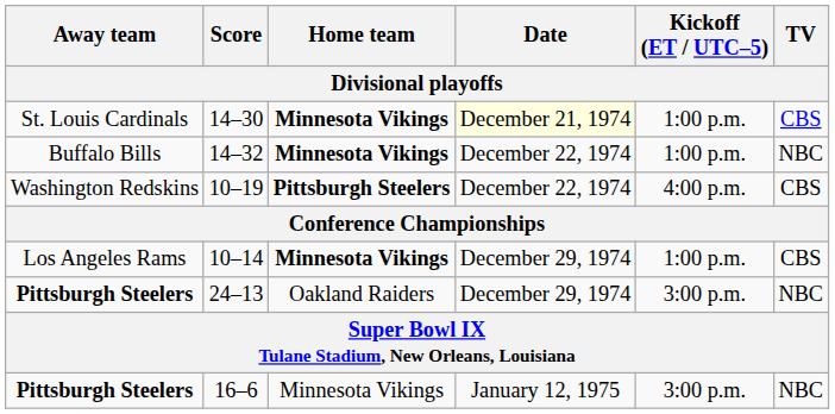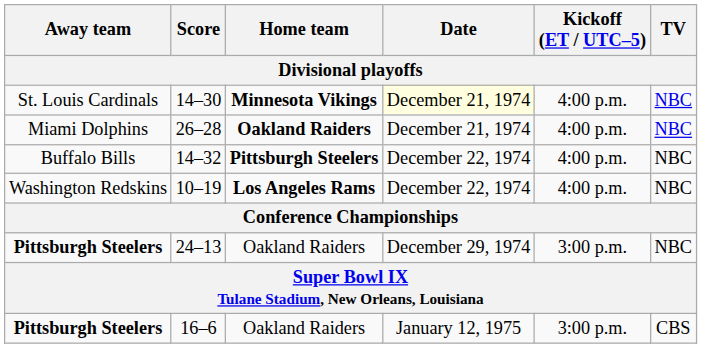14–30 | Kickoff (ET / UTC–5): 1:00 p.m. -> 4:00 p.m.
14–30 | TV: CBS -> NBC
+ row: Miami Dolphins | 26–28 | Oakland Raiders | December 21, 1974 | 4:00 p.m. | NBC
14–32 | Home team: Minnesota Vikings -> Pittsburgh Steelers
14–32 | Kickoff (ET / UTC–5): 1:00 p.m. -> 4:00 p.m.
10–19 | Home team: Pittsburgh Steelers -> Los Angeles Rams
10–19 | TV: CBS -> NBC
- row: Los Angeles Rams | 10–14 | Minnesota Vikings | December 29, 1974 | 1:00 p.m. | CBS
16–6 | Home team: Minnesota Vikings -> Oakland Raiders
16–6 | TV: NBC -> CBS
